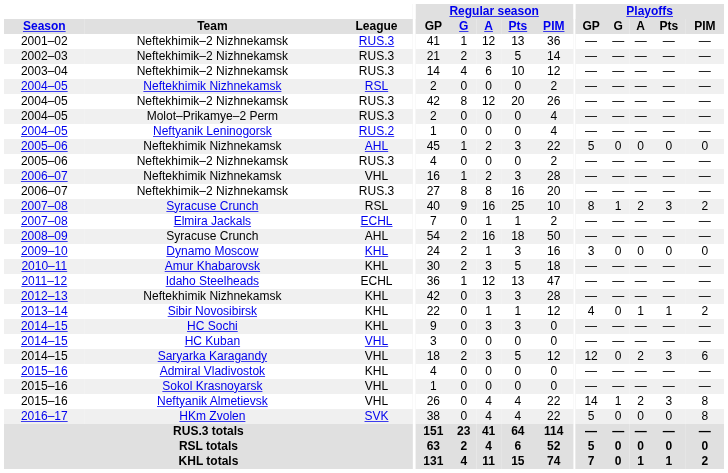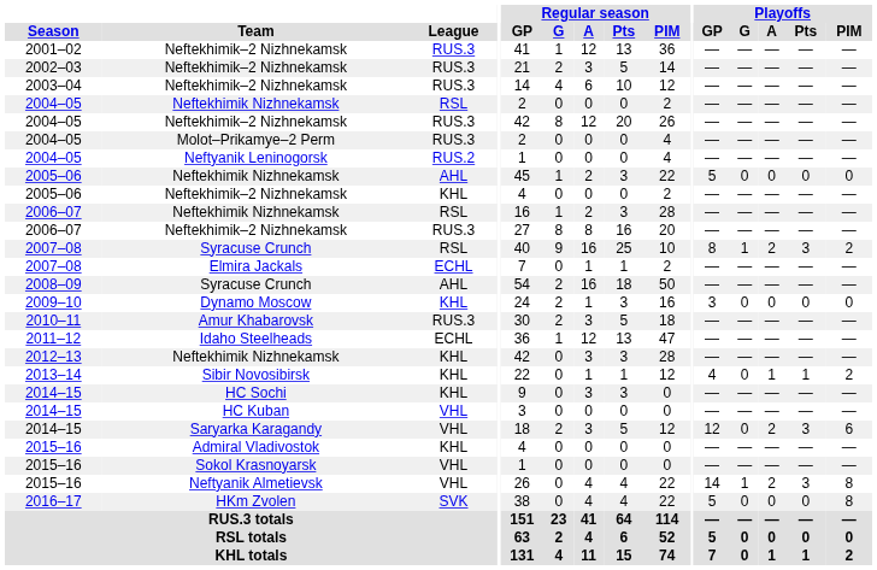2005–06 / Neftekhimik–2 Nizhnekamsk | League: RUS.3 -> KHL
2006–07 / Neftekhimik Nizhnekamsk | League: VHL -> RSL
Amur Khabarovsk | League: KHL -> RUS.3
